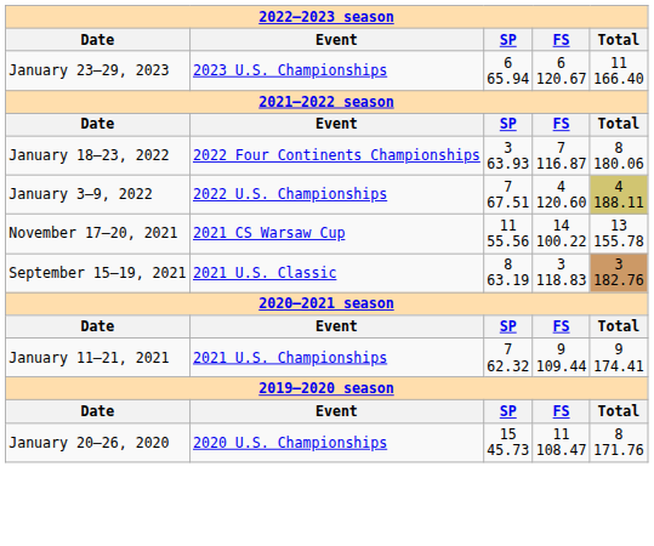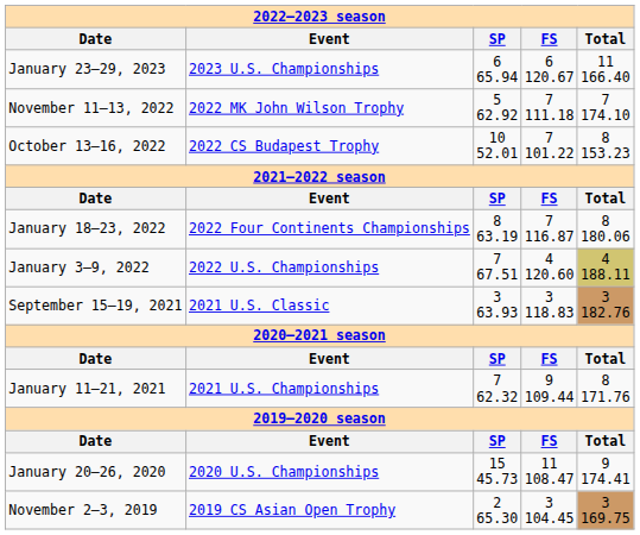+ row: November 11–13, 2022 | 2022 MK John Wilson Trophy | 5 62.92 | 7 111.18 | 7 174.10
+ row: October 13–16, 2022 | 2022 CS Budapest Trophy | 10 52.01 | 7 101.22 | 8 153.23
January 18–23, 2022 | column 3: 3 63.93 -> 8 63.19
- row: November 17–20, 2021 | 2021 CS Warsaw Cup | 11 55.56 | 14 100.22 | 13 155.78
September 15–19, 2021 | column 3: 8 63.19 -> 3 63.93
January 11–21, 2021 | column 5: 9 174.41 -> 8 171.76
January 20–26, 2020 | column 5: 8 171.76 -> 9 174.41
+ row: November 2–3, 2019 | 2019 CS Asian Open Trophy | 2 65.30 | 3 104.45 | 3 169.75
